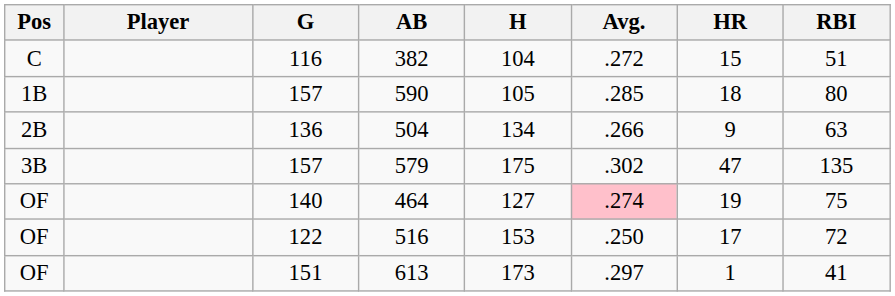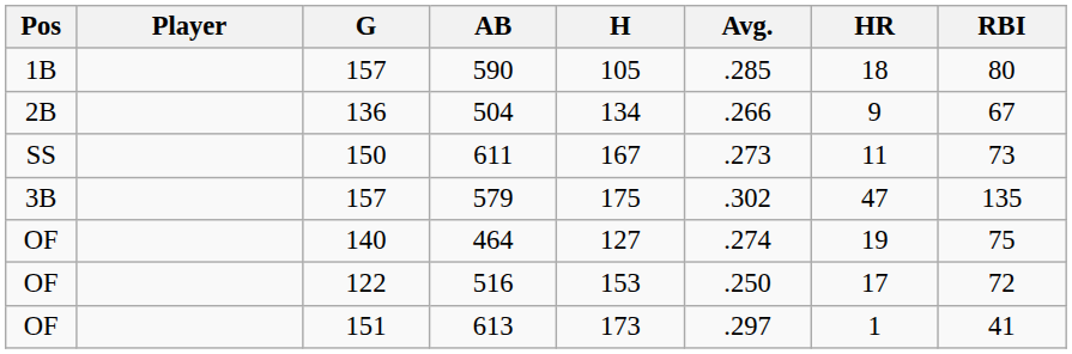- row: C | 116 | 382 | 104 | .272 | 15 | 51
504 | RBI: 63 -> 67
+ row: SS | 150 | 611 | 167 | .273 | 11 | 73
464 | Avg.: pink background -> no background
